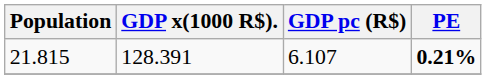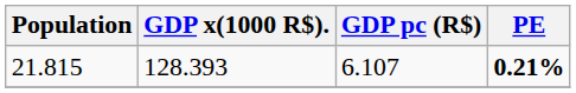21.815 | GDP x(1000 R$).: 128.391 -> 128.393
